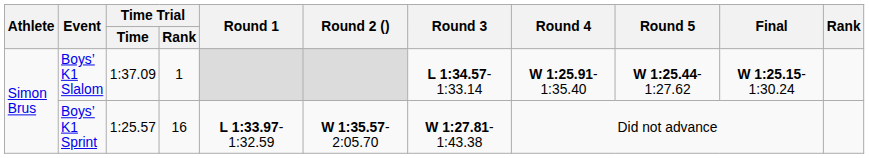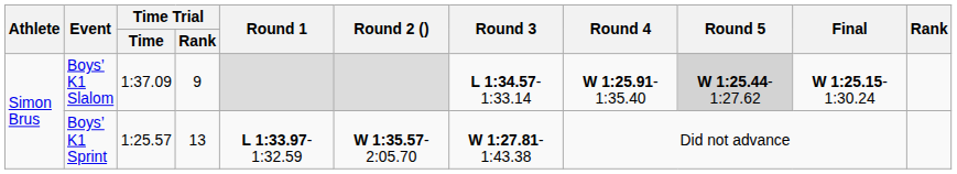Boys’ K1 Slalom | Time Trial / Rank: 1 -> 9
Boys’ K1 Slalom | Round 5: no background -> lightgrey background
Boys’ K1 Sprint | Time Trial / Rank: 16 -> 13
